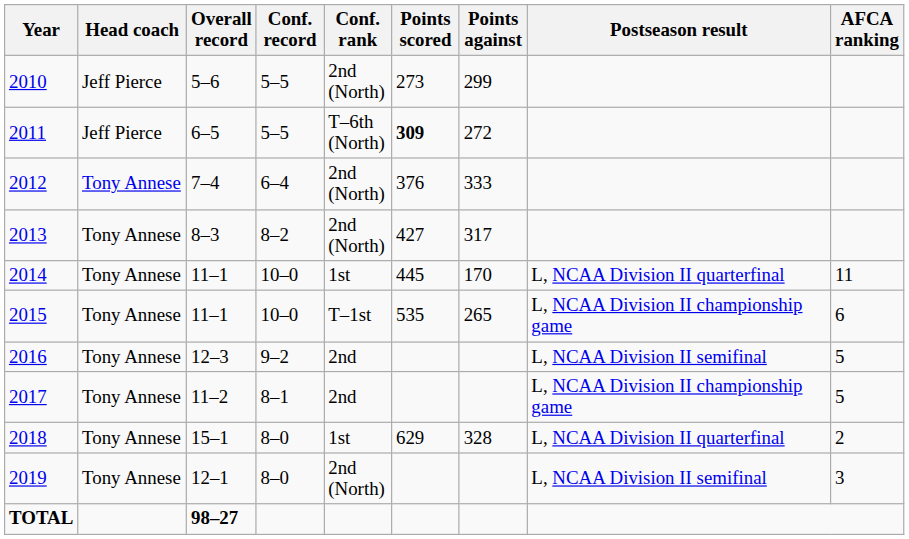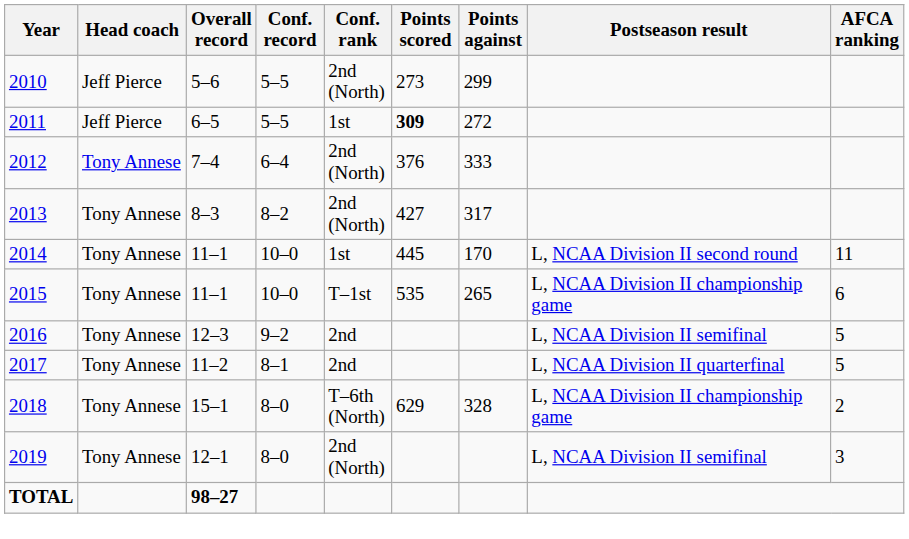2011 | Conf. rank: T–6th (North) -> 1st
2014 | Postseason result: L, NCAA Division II quarterfinal -> L, NCAA Division II second round
2017 | Postseason result: L, NCAA Division II championship game -> L, NCAA Division II quarterfinal
2018 | Conf. rank: 1st -> T–6th (North)
2018 | Postseason result: L, NCAA Division II quarterfinal -> L, NCAA Division II championship game
